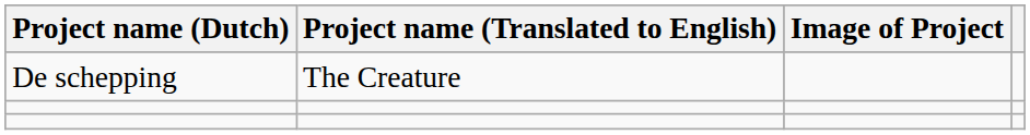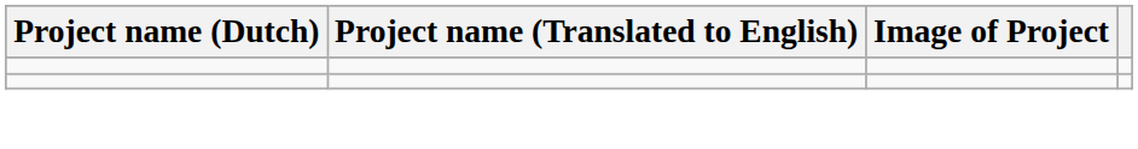- row: De schepping | The Creature
